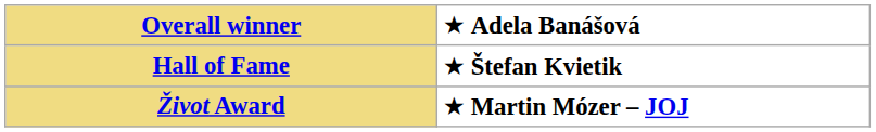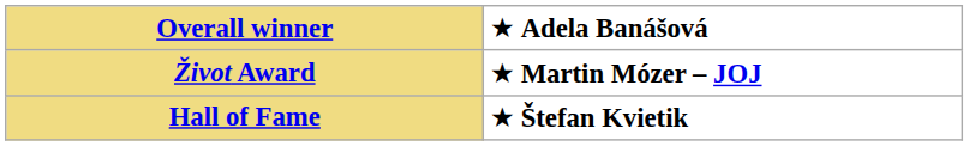rows swapped: Hall of Fame <-> Život Award
